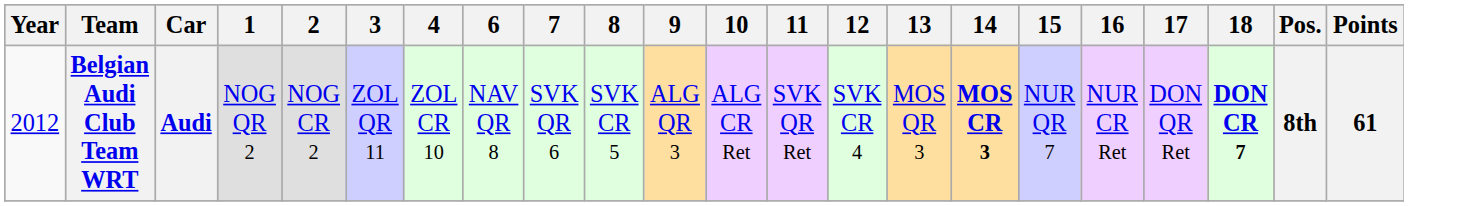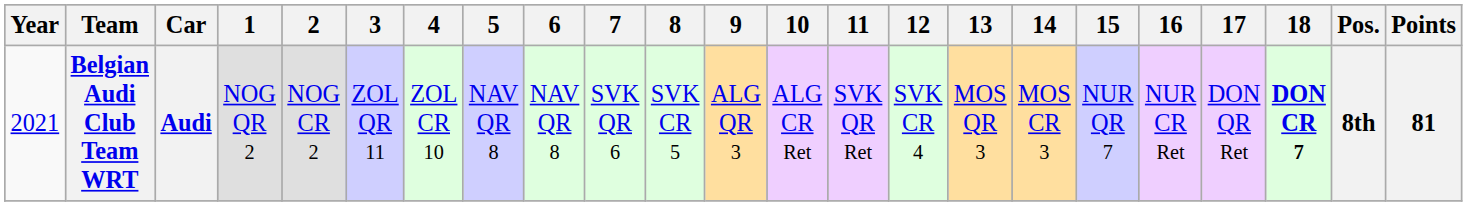+ column: 5 | NAV QR 8
Belgian Audi Club Team WRT | Year: 2012 -> 2021
Belgian Audi Club Team WRT | 14: bold -> normal
Belgian Audi Club Team WRT | Points: 61 -> 81
